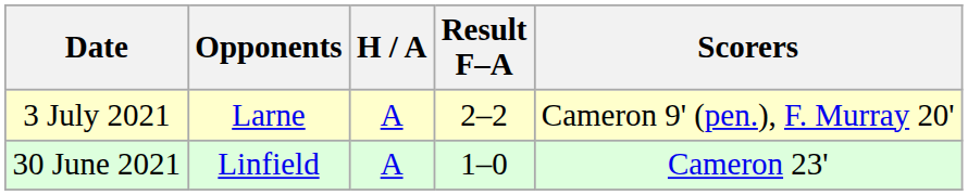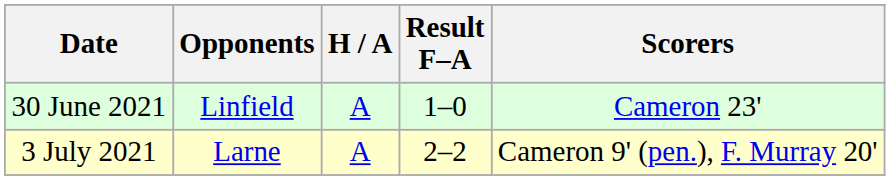rows swapped: 30 June 2021 <-> 3 July 2021
